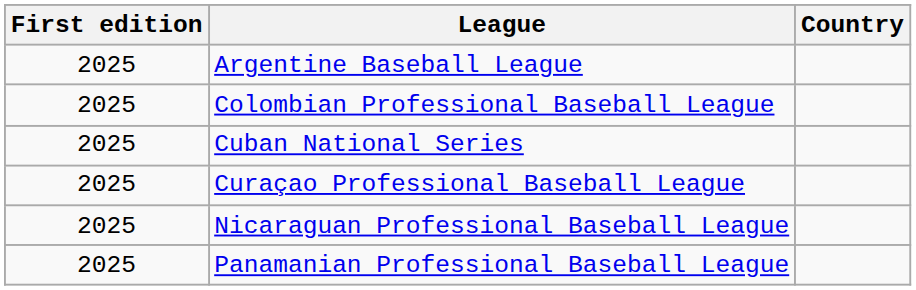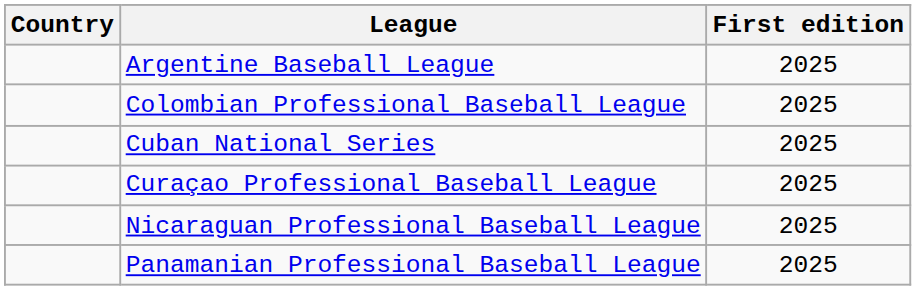columns swapped: Country <-> First edition
